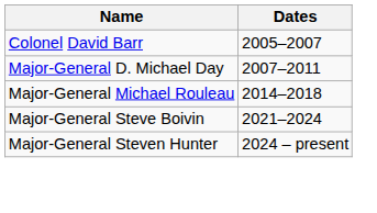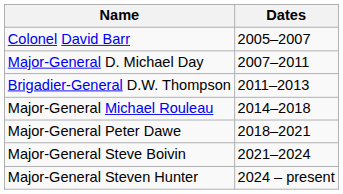+ row: Brigadier-General D.W. Thompson | 2011–2013
+ row: Major-General Peter Dawe | 2018–2021
